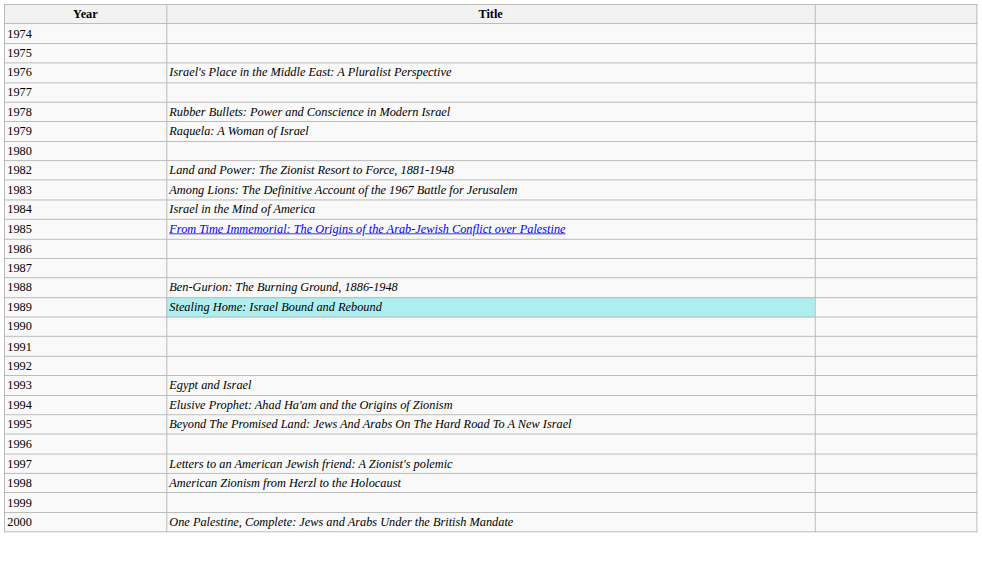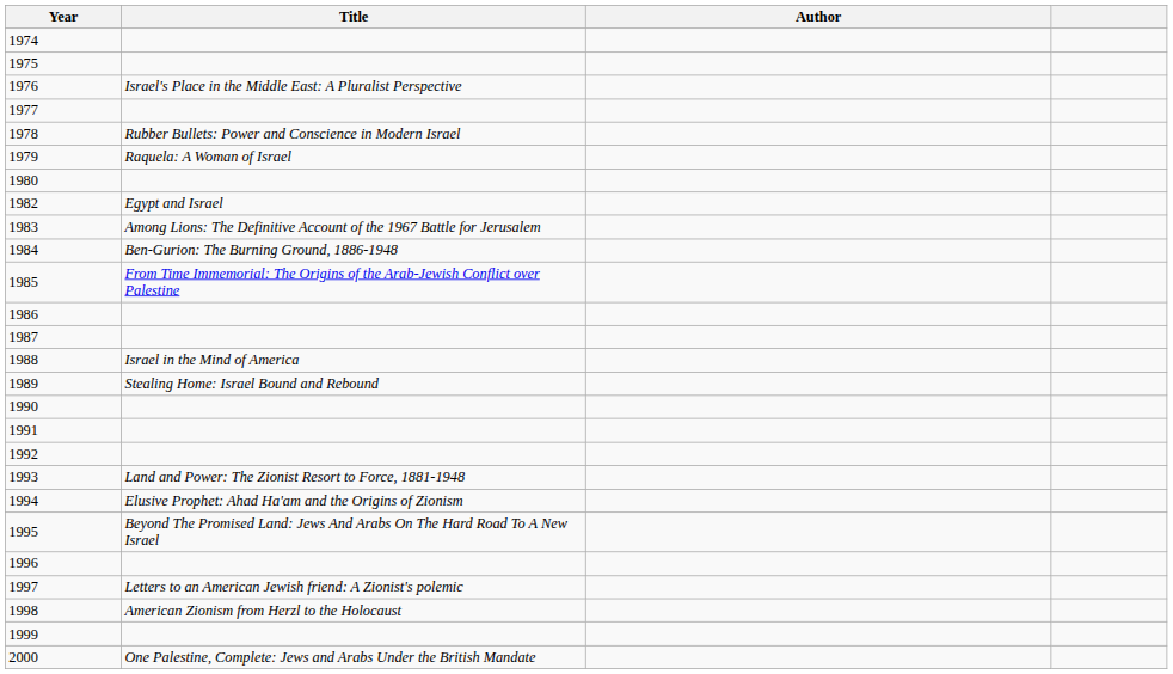+ column: Author
1982 | Title: Land and Power: The Zionist Resort to Force, 1881-1948 -> Egypt and Israel
1984 | Title: Israel in the Mind of America -> Ben-Gurion: The Burning Ground, 1886-1948
1988 | Title: Ben-Gurion: The Burning Ground, 1886-1948 -> Israel in the Mind of America
1989 | Title: paleturquoise background -> no background
1993 | Title: Egypt and Israel -> Land and Power: The Zionist Resort to Force, 1881-1948
